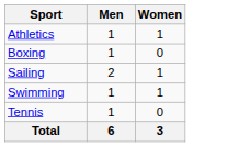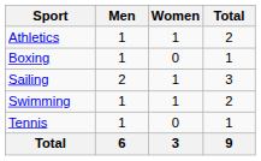+ column: Total | 2 | 1 | 3 | 2 | 1 | 9
